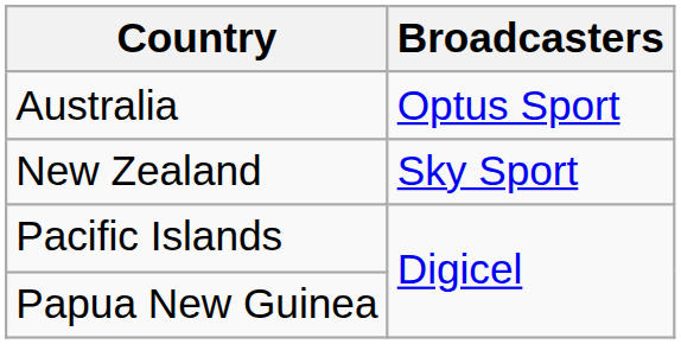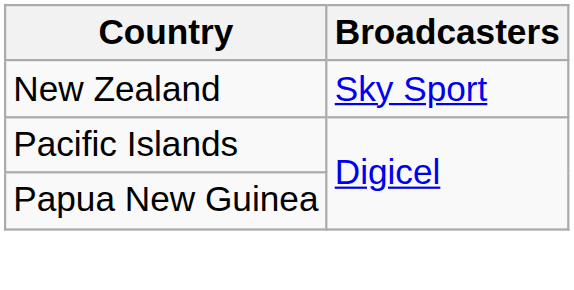- row: Australia | Optus Sport
